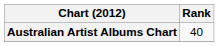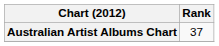Australian Artist Albums Chart | Rank: 40 -> 37
